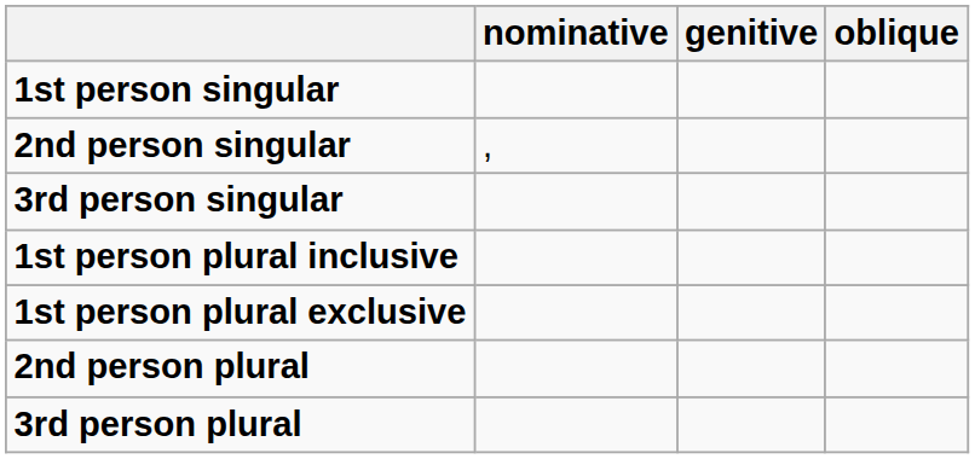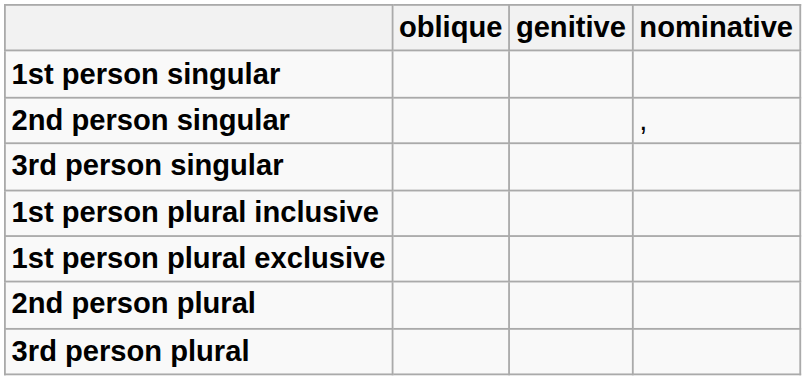columns swapped: nominative <-> oblique
